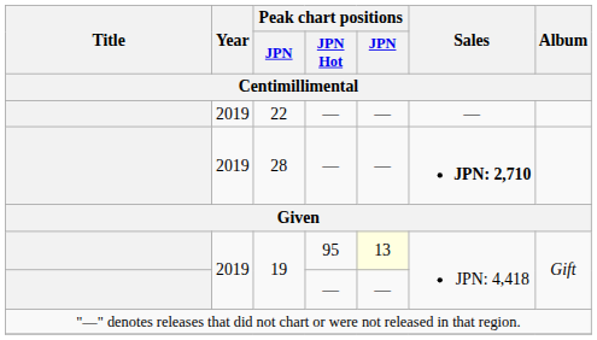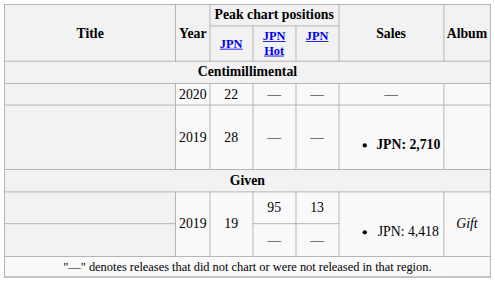22 | Year: 2019 -> 2020
19 / 95 | column 5: lightyellow background -> no background
